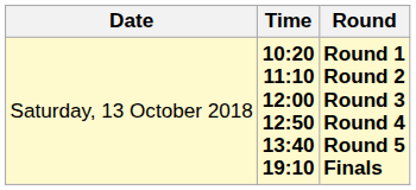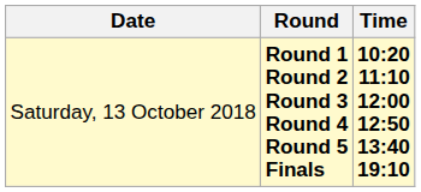columns swapped: Time <-> Round
